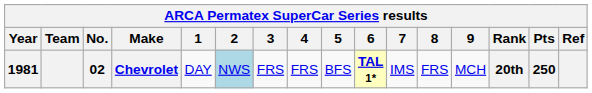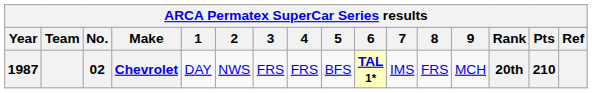Chevrolet | Year: 1981 -> 1987
Chevrolet | 2: lightblue background -> no background
Chevrolet | Pts: 250 -> 210
